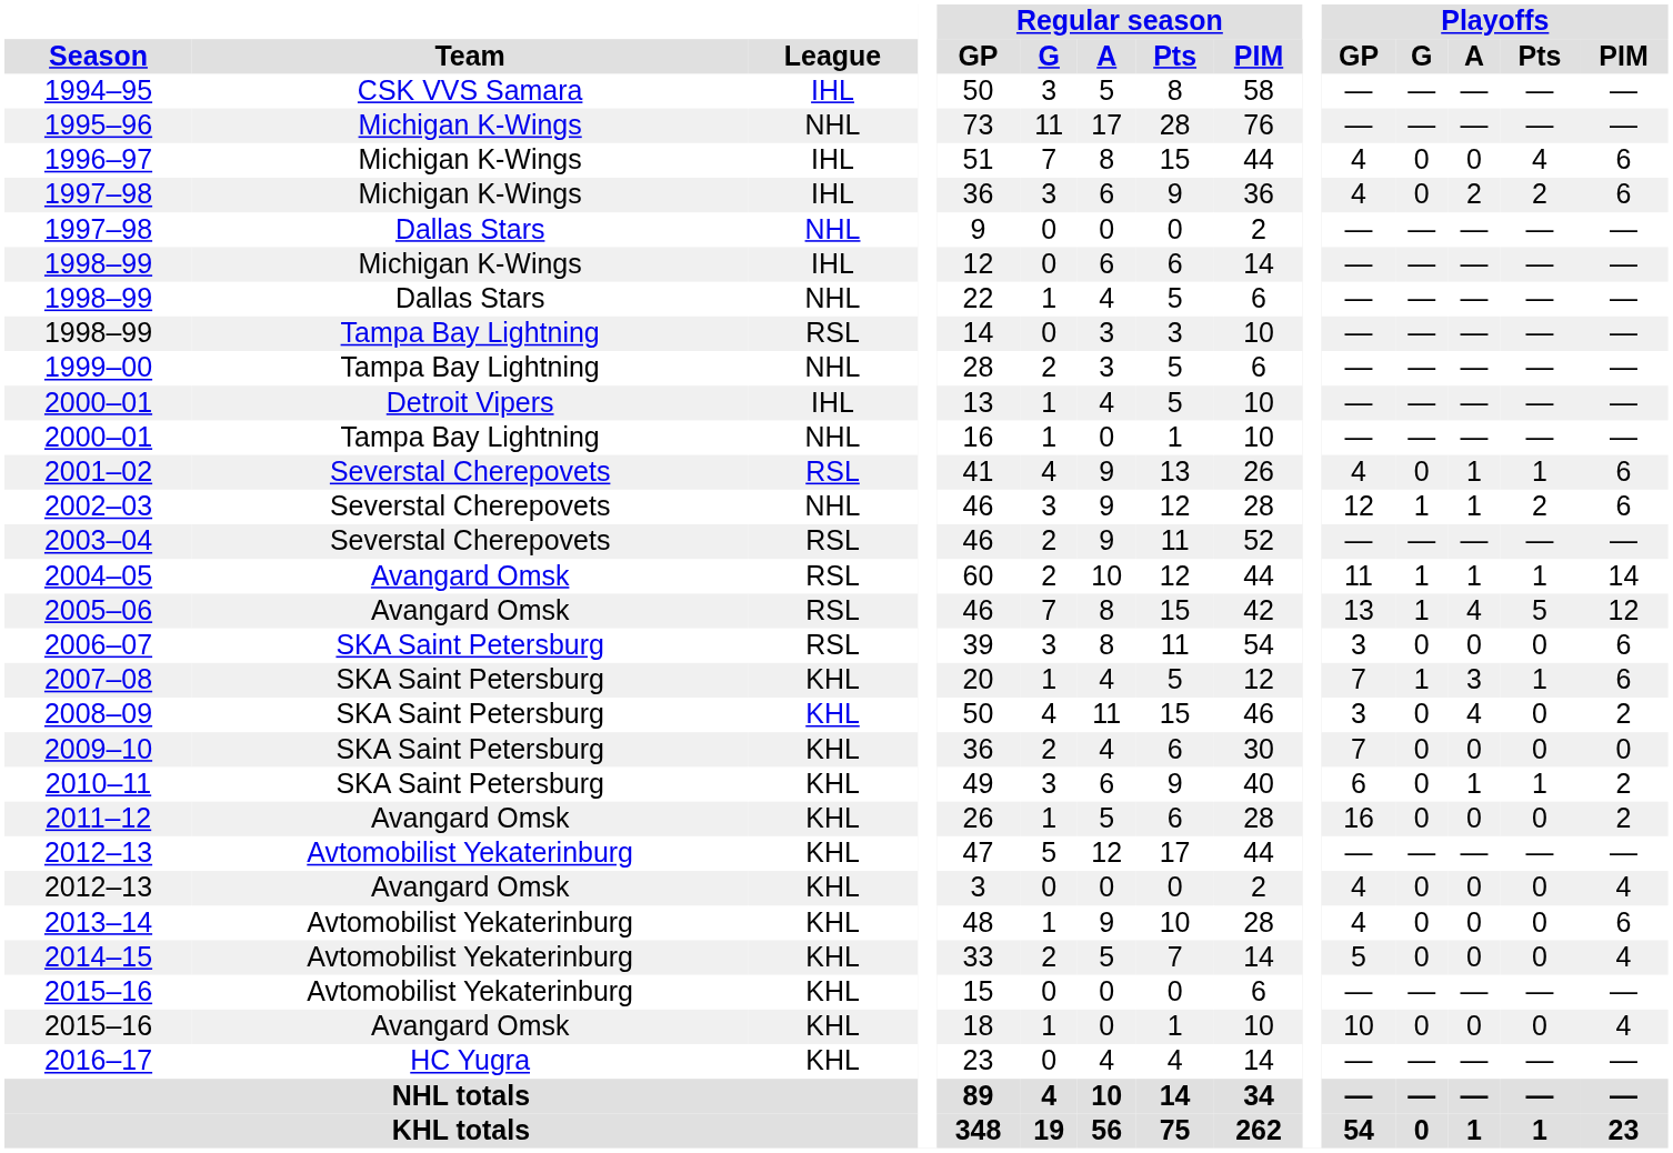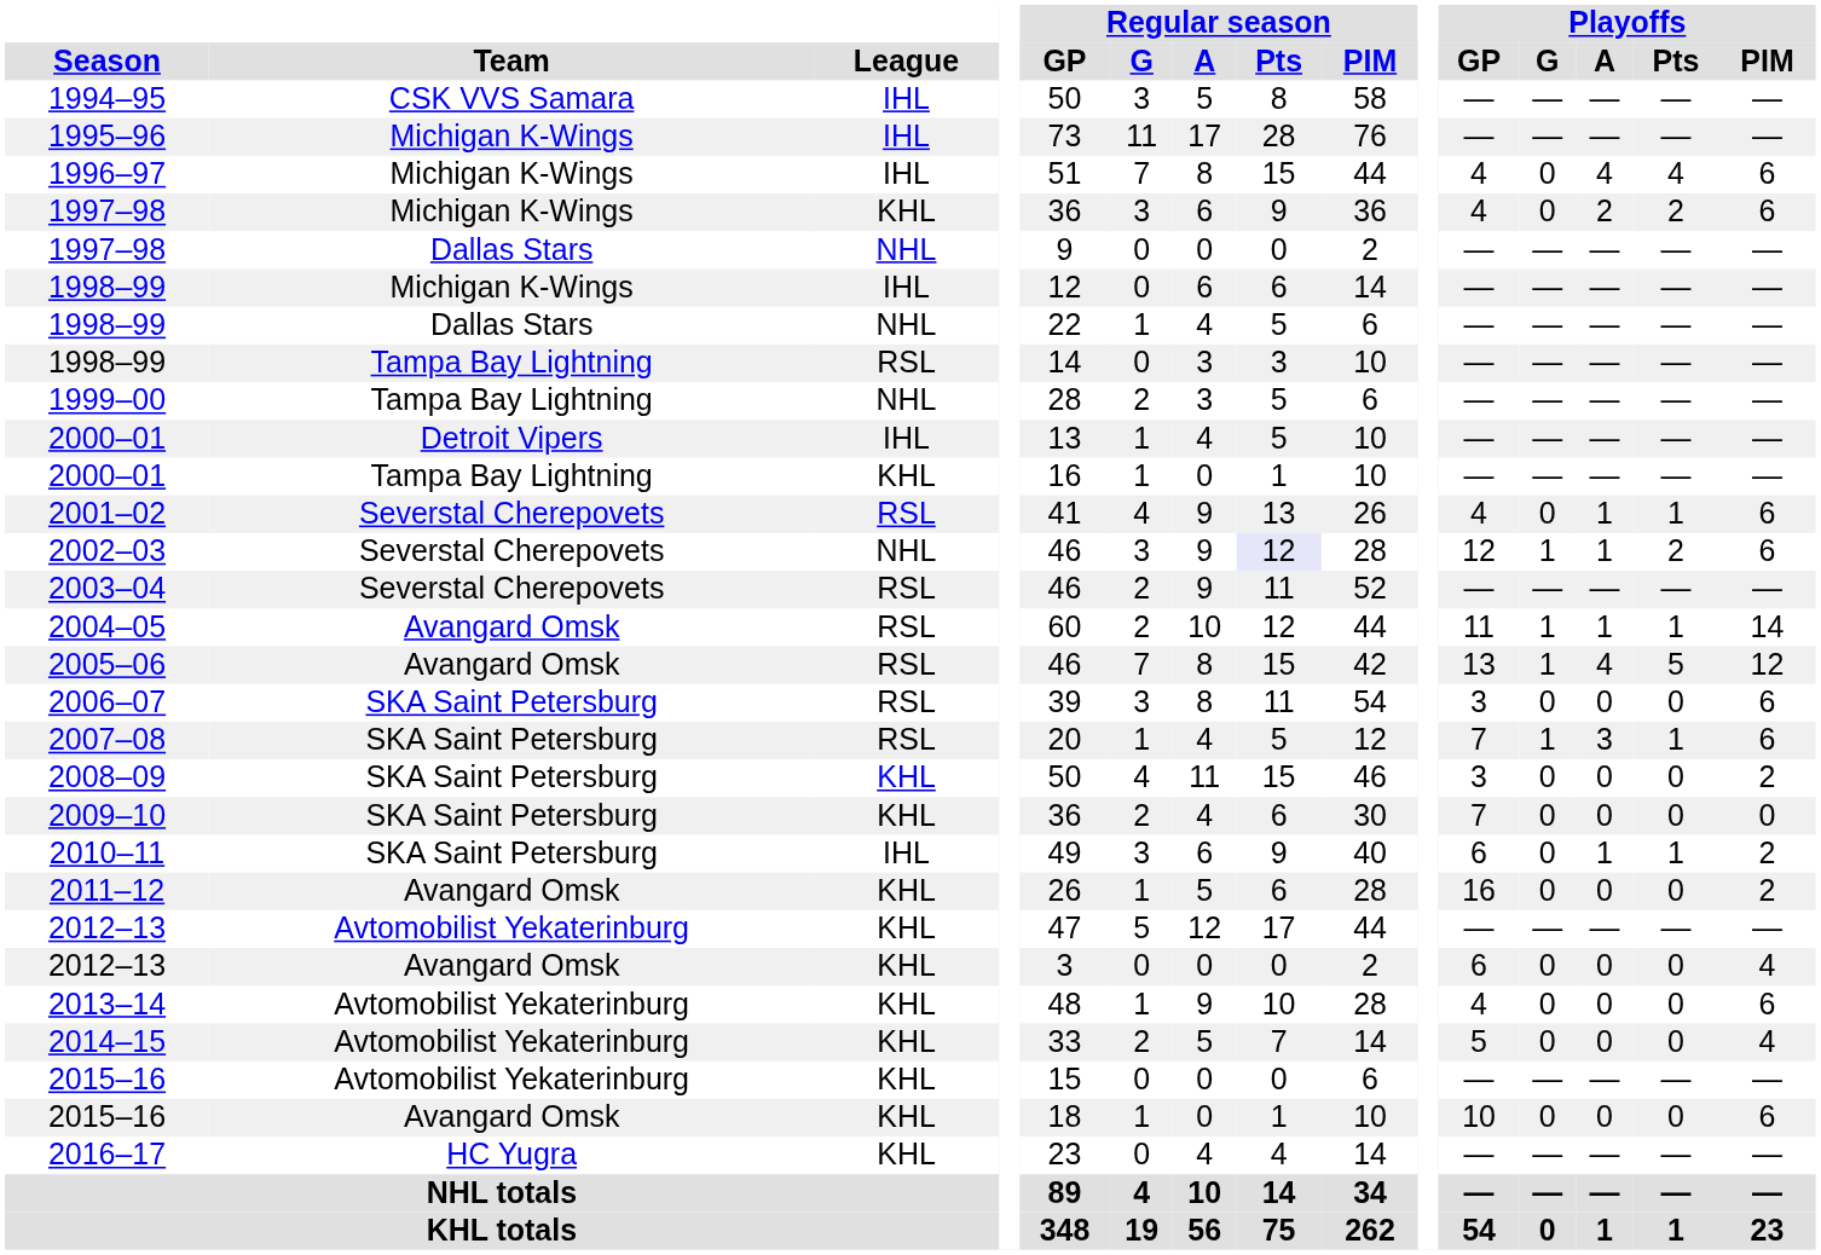1995–96 | League: NHL -> IHL
1996–97 | Playoffs / A: 0 -> 4
1997–98 / Michigan K-Wings | League: IHL -> KHL
2000–01 / Tampa Bay Lightning | League: NHL -> KHL
2002–03 | Regular season / Pts: no background -> lavender background
2007–08 | League: KHL -> RSL
2008–09 | Playoffs / A: 4 -> 0
2010–11 | League: KHL -> IHL
2012–13 / Avangard Omsk | Playoffs / GP: 4 -> 6
2015–16 / Avangard Omsk | Playoffs / PIM: 4 -> 6
